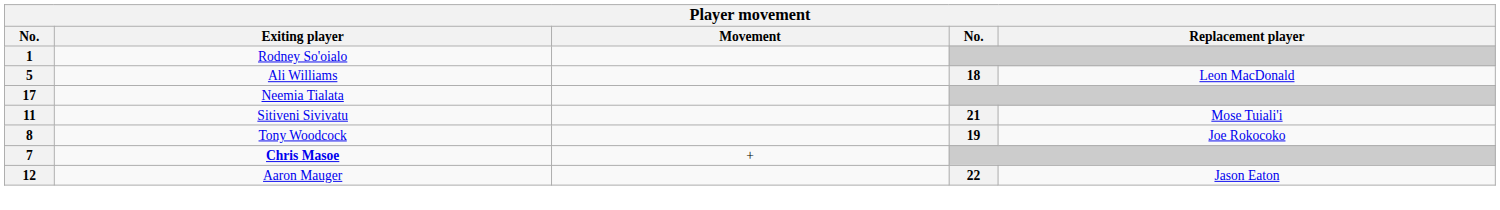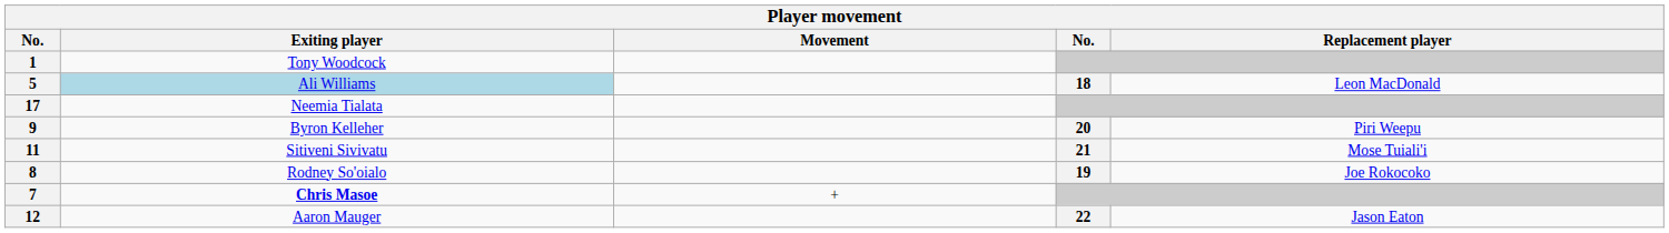1 | Exiting player: Rodney So'oialo -> Tony Woodcock
5 | Exiting player: no background -> lightblue background
+ row: 9 | Byron Kelleher | 20 | Piri Weepu
8 | Exiting player: Tony Woodcock -> Rodney So'oialo
